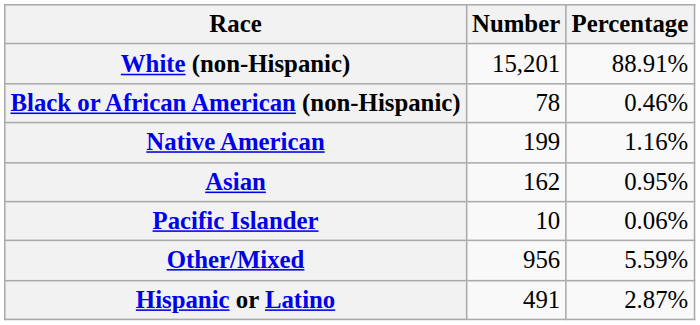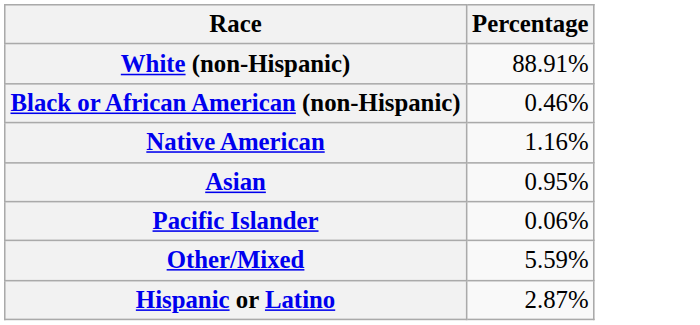- column: Number | 15,201 | 78 | 199 | 162 | 10 | 956 | 491
